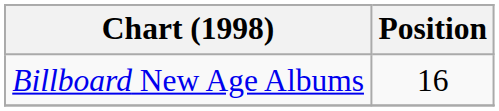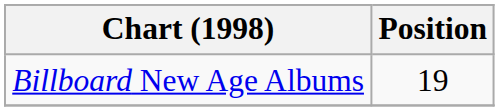Billboard New Age Albums | Position: 16 -> 19
